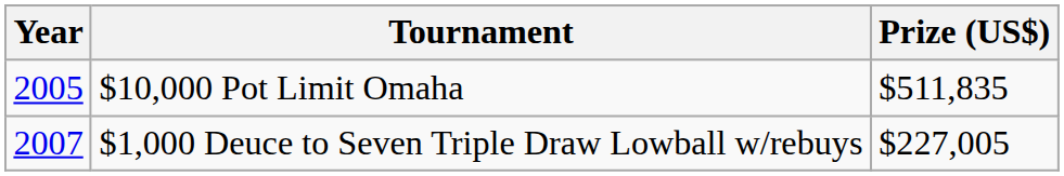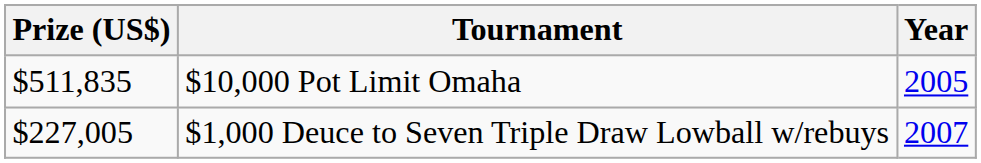columns swapped: Year <-> Prize (US$)
